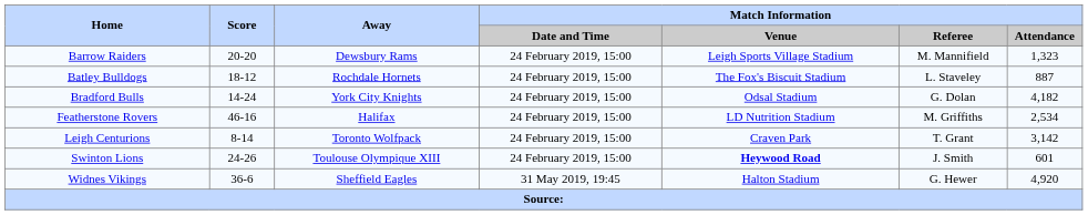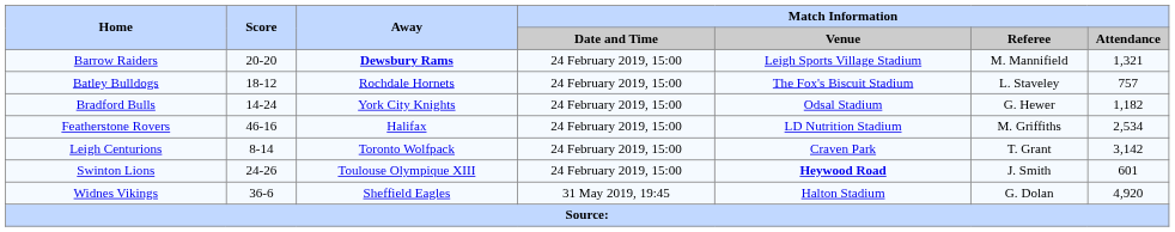Barrow Raiders | Away: normal -> bold
Barrow Raiders | Match Information / Attendance: 1,323 -> 1,321
Batley Bulldogs | Match Information / Attendance: 887 -> 757
Bradford Bulls | Match Information / Referee: G. Dolan -> G. Hewer
Bradford Bulls | Match Information / Attendance: 4,182 -> 1,182
Widnes Vikings | Match Information / Referee: G. Hewer -> G. Dolan
